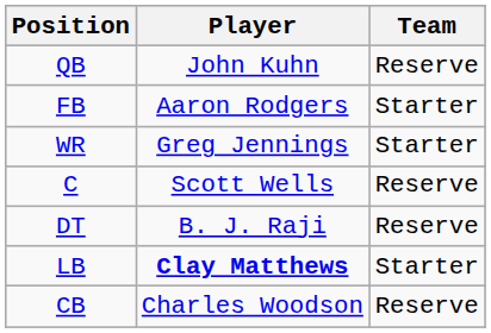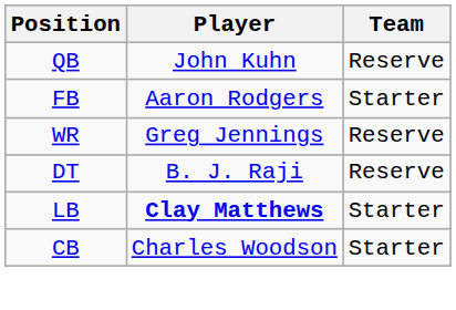WR | Team: Starter -> Reserve
- row: C | Scott Wells | Reserve
CB | Team: Reserve -> Starter
